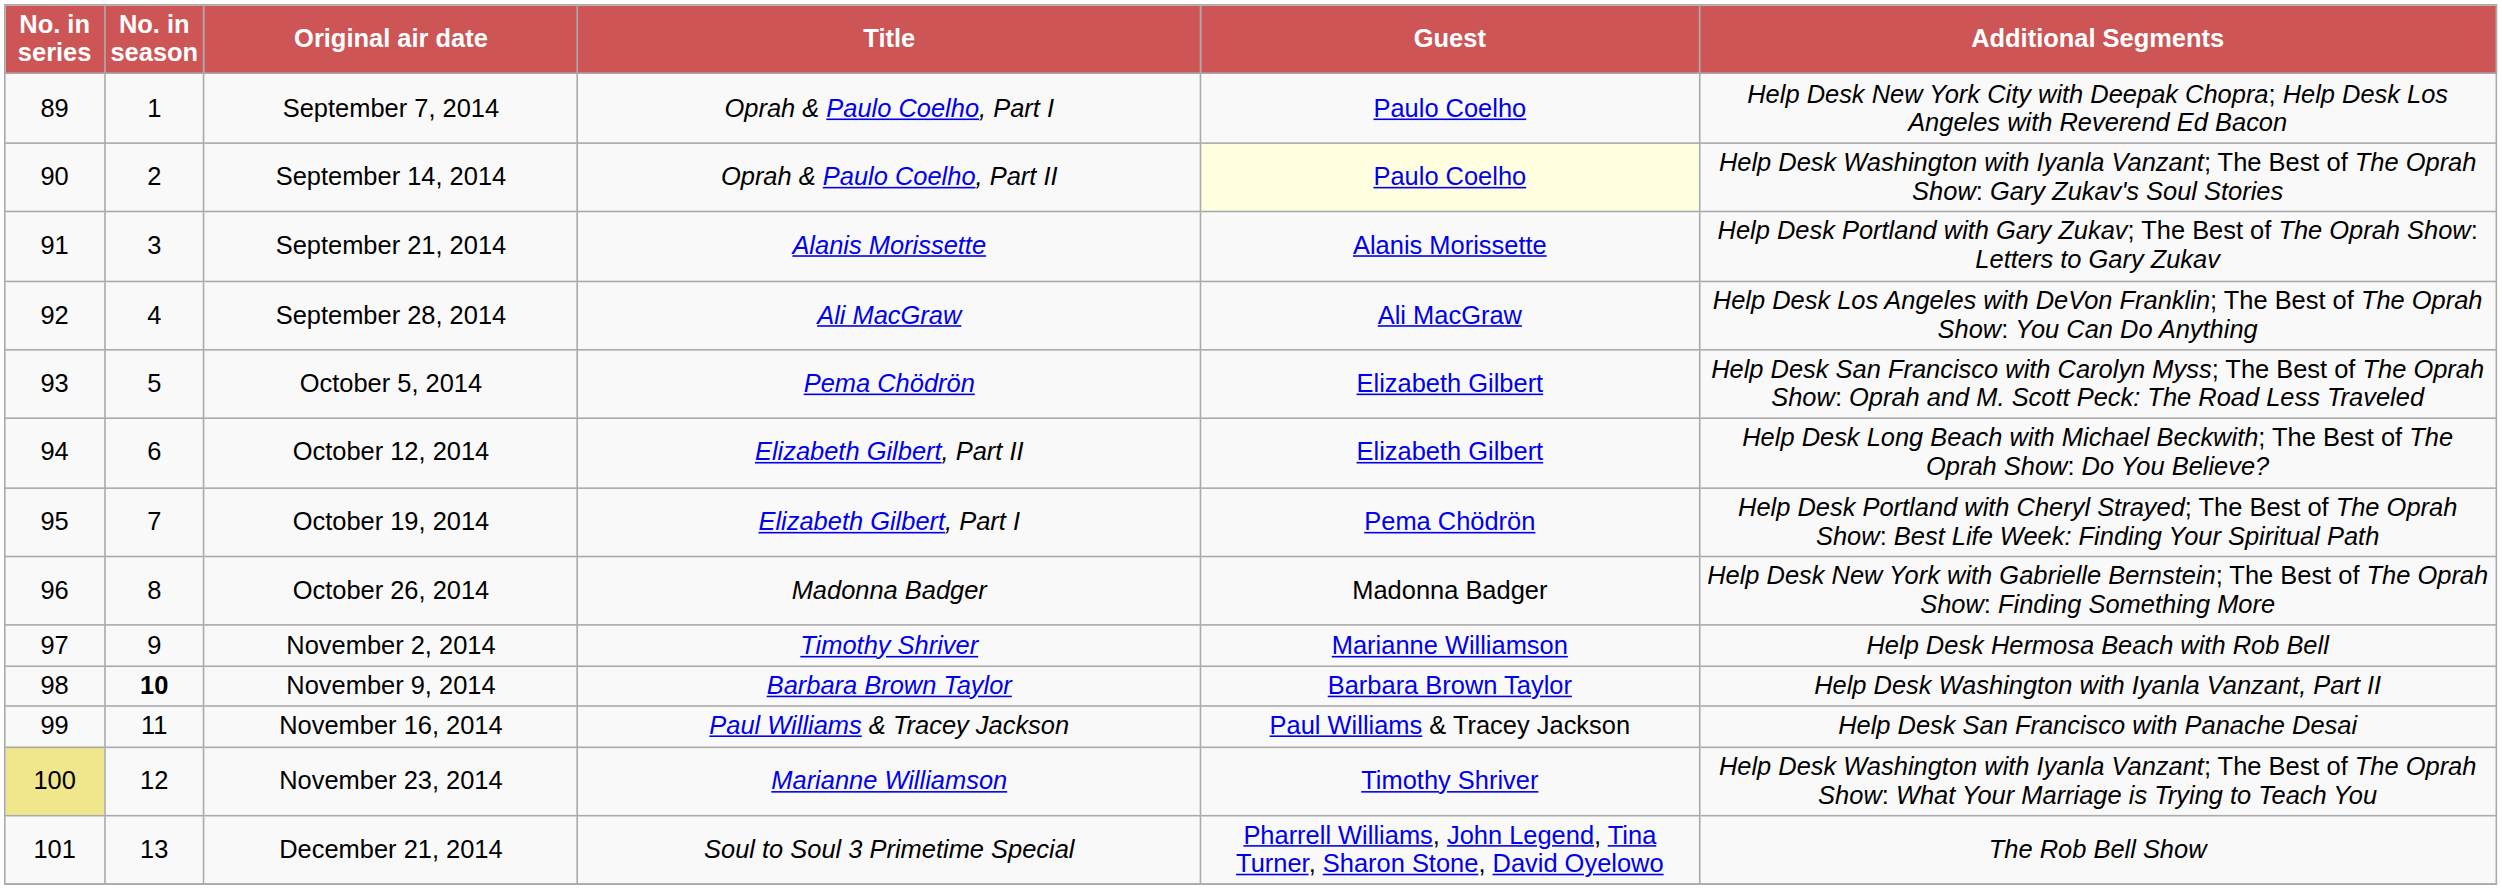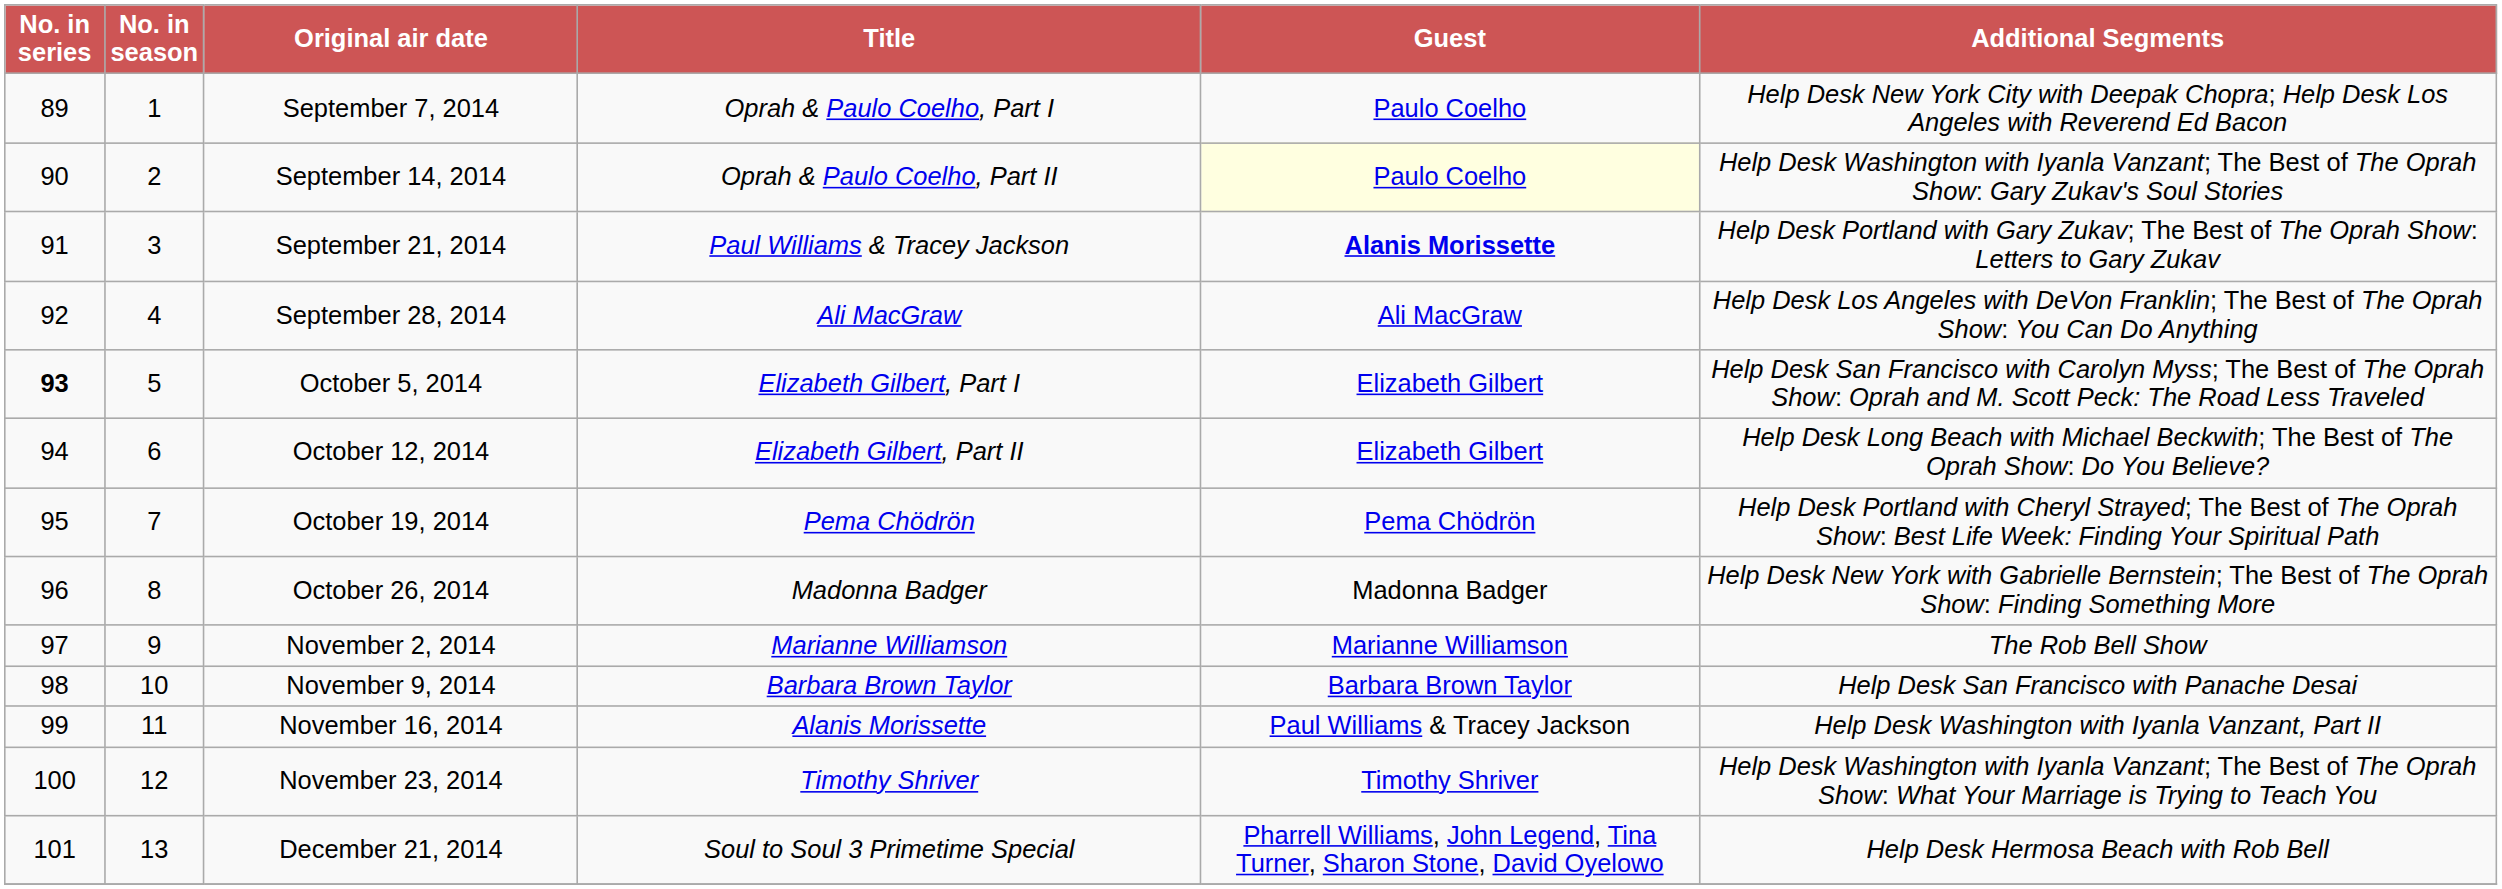September 21, 2014 | Title: Alanis Morissette -> Paul Williams & Tracey Jackson
September 21, 2014 | Guest: normal -> bold
October 5, 2014 | No. in series: normal -> bold
October 5, 2014 | Title: Pema Chödrön -> Elizabeth Gilbert, Part I
October 19, 2014 | Title: Elizabeth Gilbert, Part I -> Pema Chödrön
November 2, 2014 | Title: Timothy Shriver -> Marianne Williamson
November 2, 2014 | Additional Segments: Help Desk Hermosa Beach with Rob Bell -> The Rob Bell Show
November 9, 2014 | No. in season: bold -> normal
November 9, 2014 | Additional Segments: Help Desk Washington with Iyanla Vanzant, Part II -> Help Desk San Francisco with Panache Desai
November 16, 2014 | Title: Paul Williams & Tracey Jackson -> Alanis Morissette
November 16, 2014 | Additional Segments: Help Desk San Francisco with Panache Desai -> Help Desk Washington with Iyanla Vanzant, Part II
November 23, 2014 | No. in series: khaki background -> no background
November 23, 2014 | Title: Marianne Williamson -> Timothy Shriver
December 21, 2014 | Additional Segments: The Rob Bell Show -> Help Desk Hermosa Beach with Rob Bell
